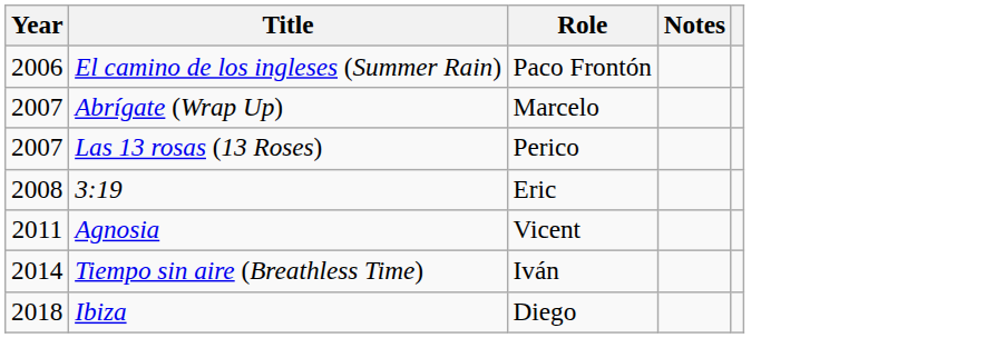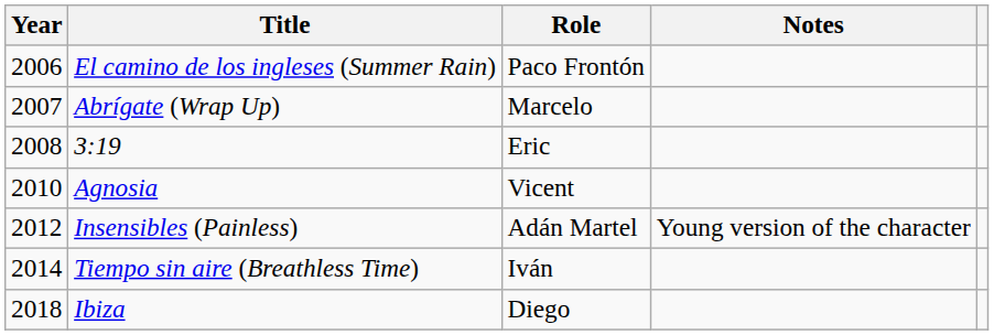- row: 2007 | Las 13 rosas (13 Roses) | Perico
Agnosia | Year: 2011 -> 2010
+ row: 2012 | Insensibles (Painless) | Adán Martel | Young version of the character
